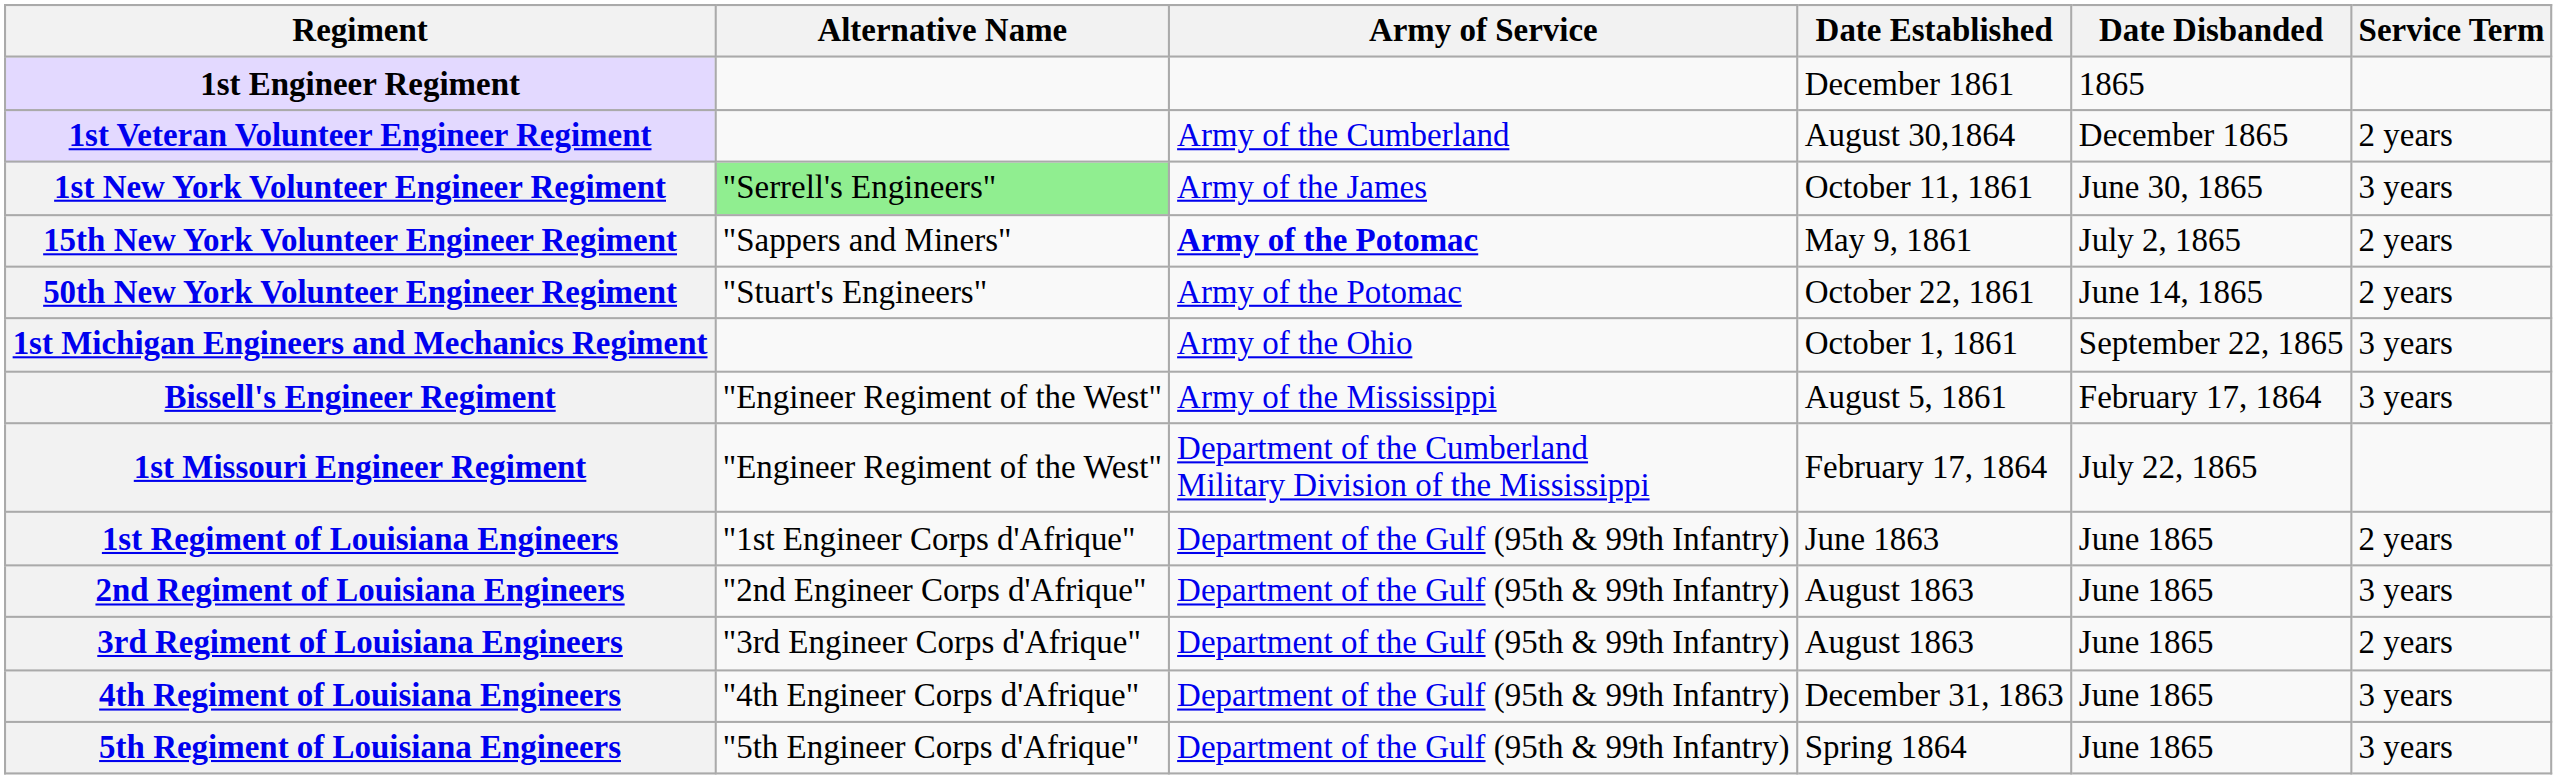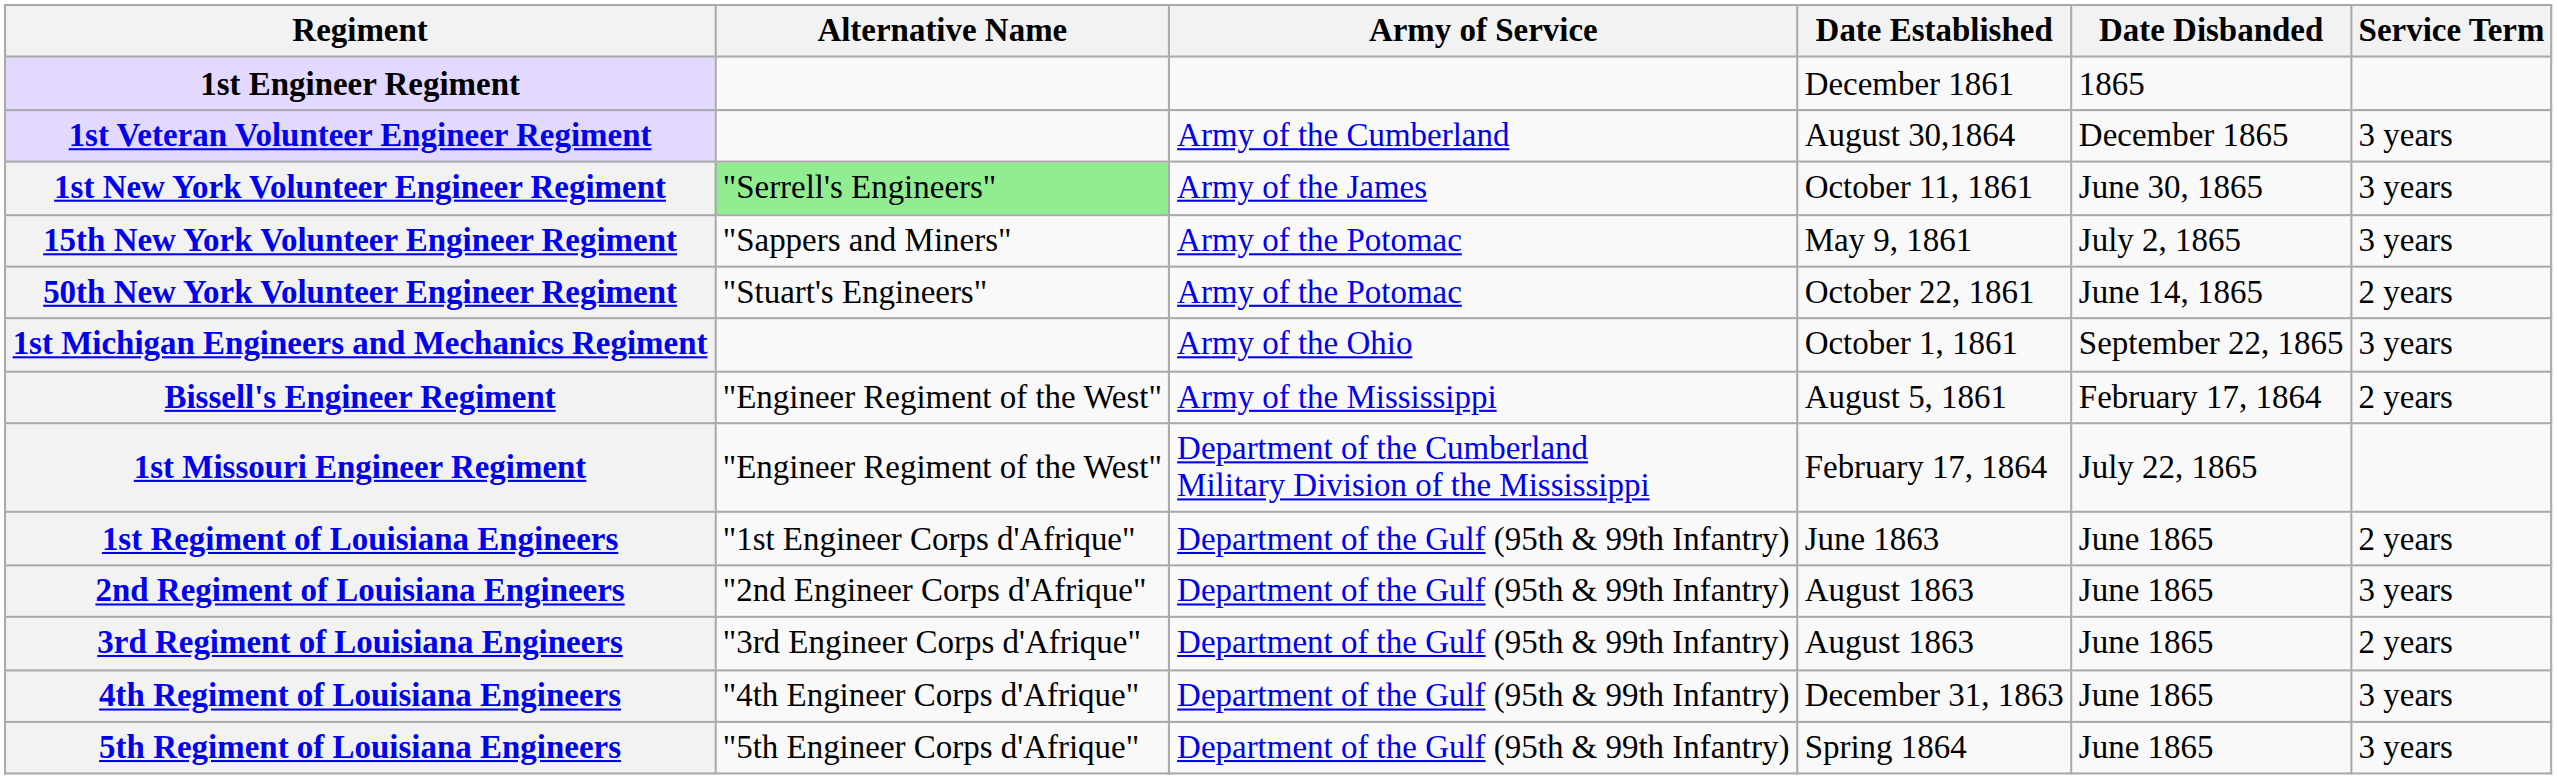1st Veteran Volunteer Engineer Regiment | Service Term: 2 years -> 3 years
15th New York Volunteer Engineer Regiment | Army of Service: bold -> normal
15th New York Volunteer Engineer Regiment | Service Term: 2 years -> 3 years
Bissell's Engineer Regiment | Service Term: 3 years -> 2 years
